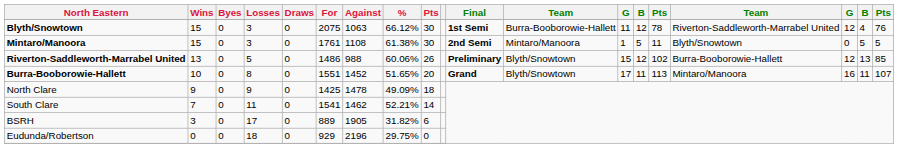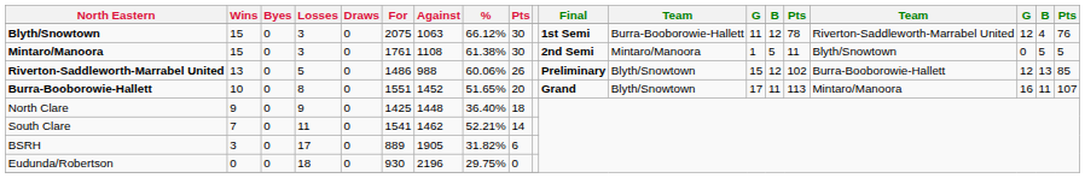North Clare | Against: 1478 -> 1448
North Clare | %: 49.09% -> 36.40%
Eudunda/Robertson | For: 929 -> 930
